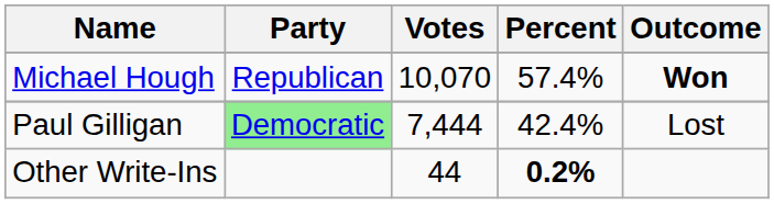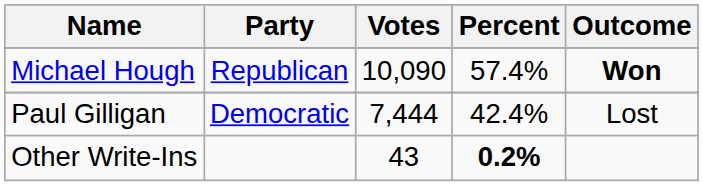Michael Hough | Votes: 10,070 -> 10,090
Paul Gilligan | Party: lightgreen background -> no background
Other Write-Ins | Votes: 44 -> 43
